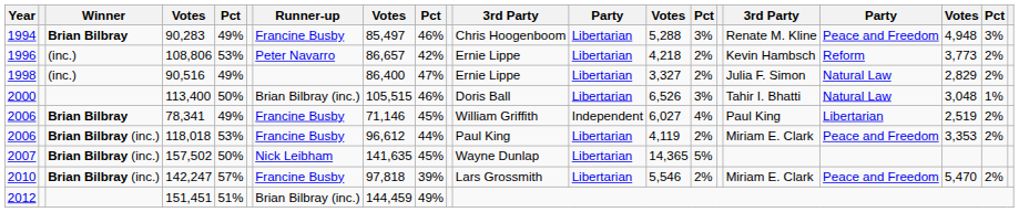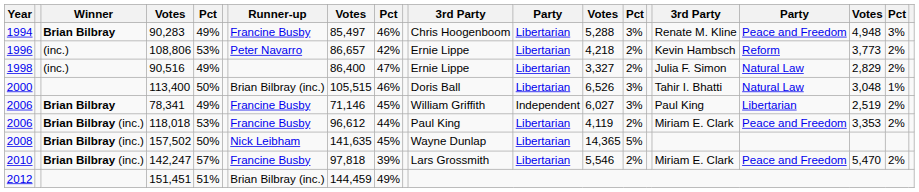78,341 | column 14: 4% -> 3%
157,502 | Year: 2007 -> 2008
